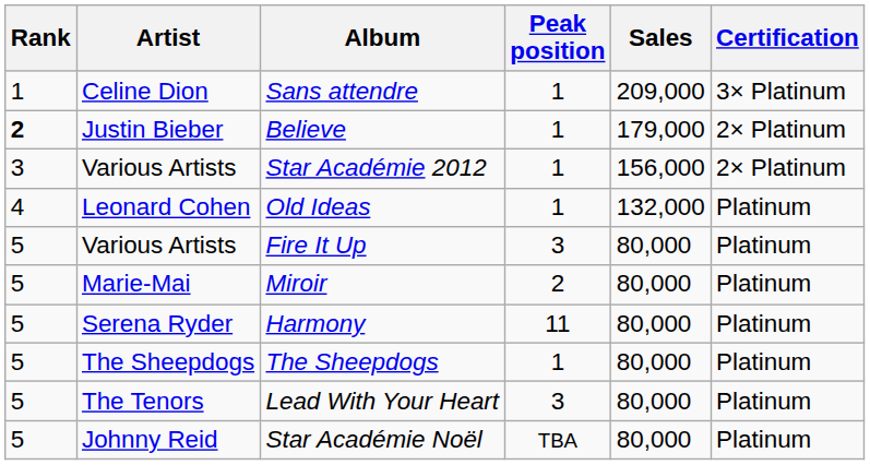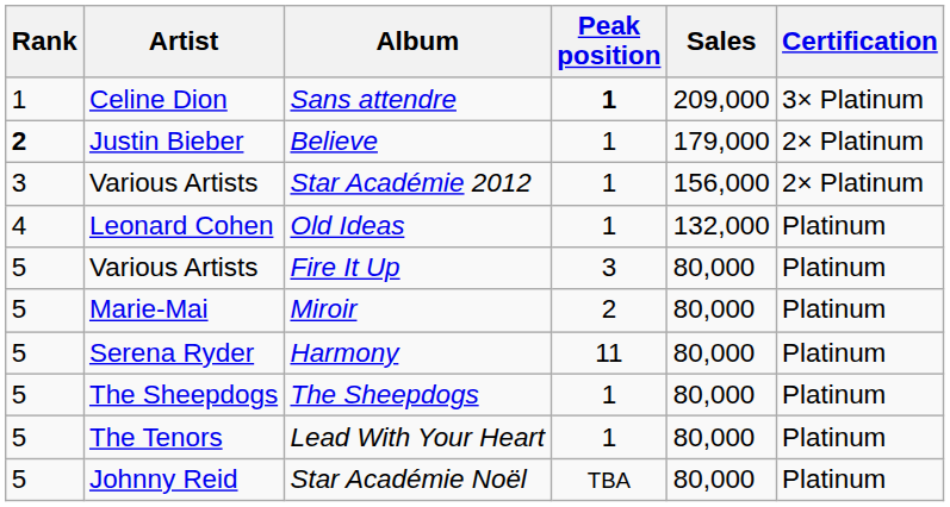Sans attendre | Peak position: normal -> bold
Lead With Your Heart | Peak position: 3 -> 1
